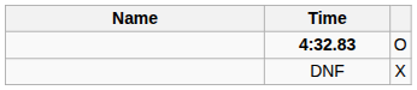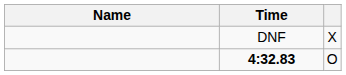rows swapped: 4:32.83 <-> DNF
